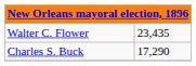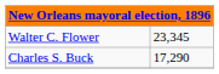Walter C. Flower | column 2: 23,435 -> 23,345
